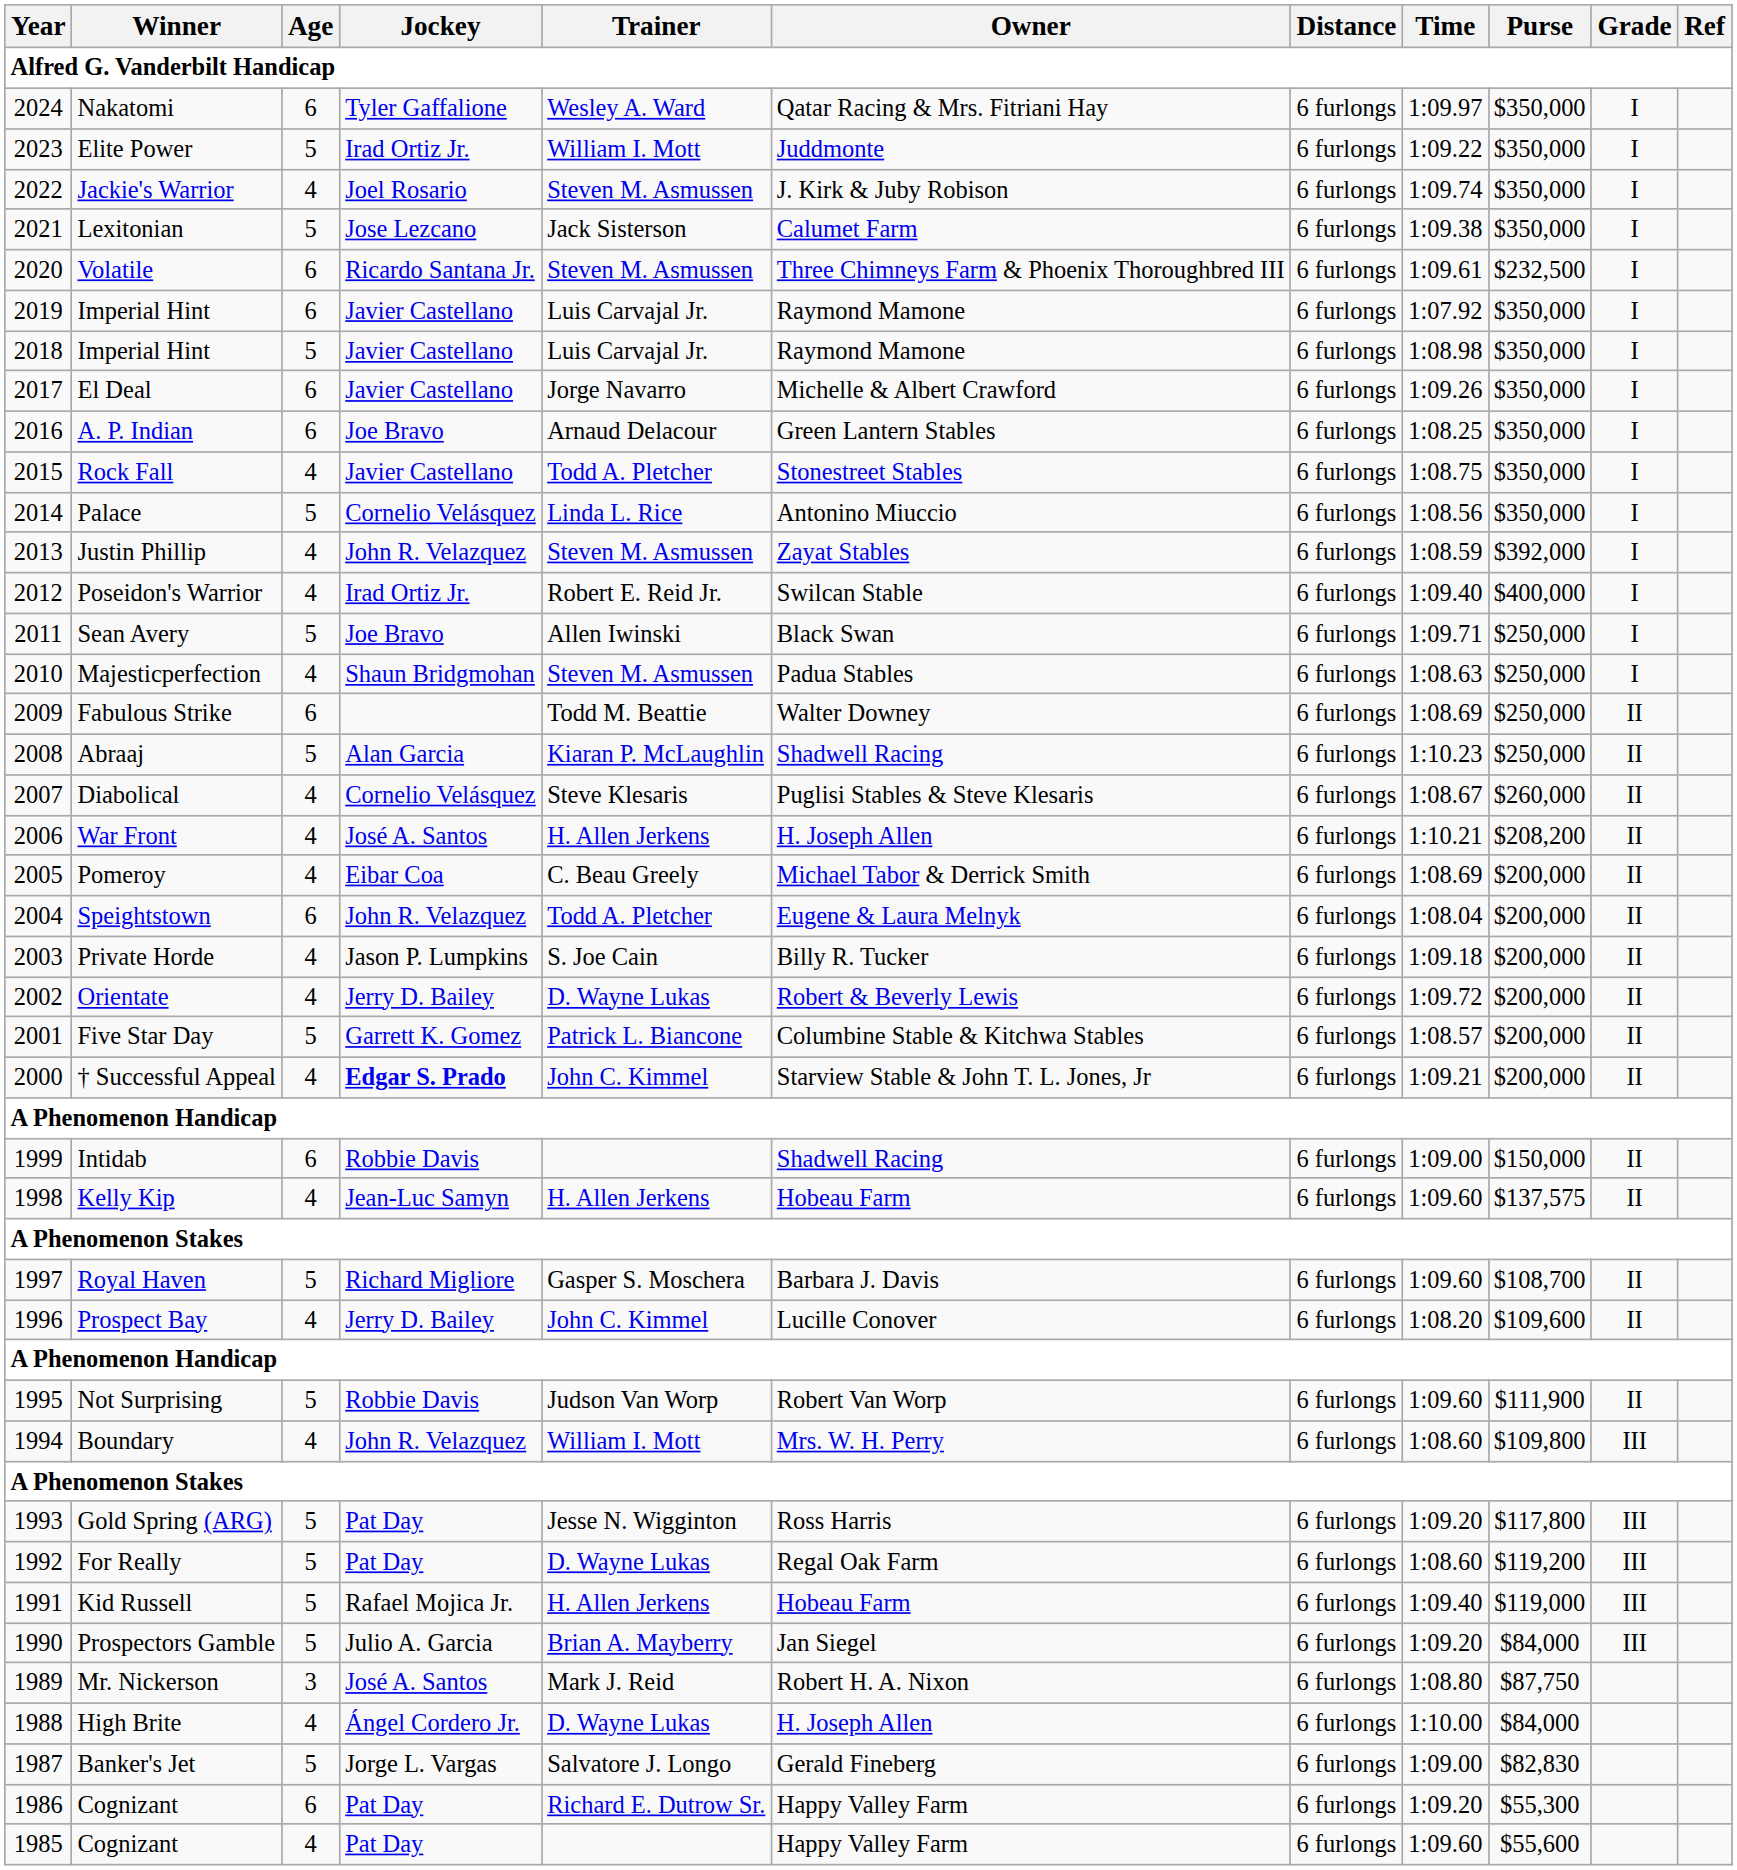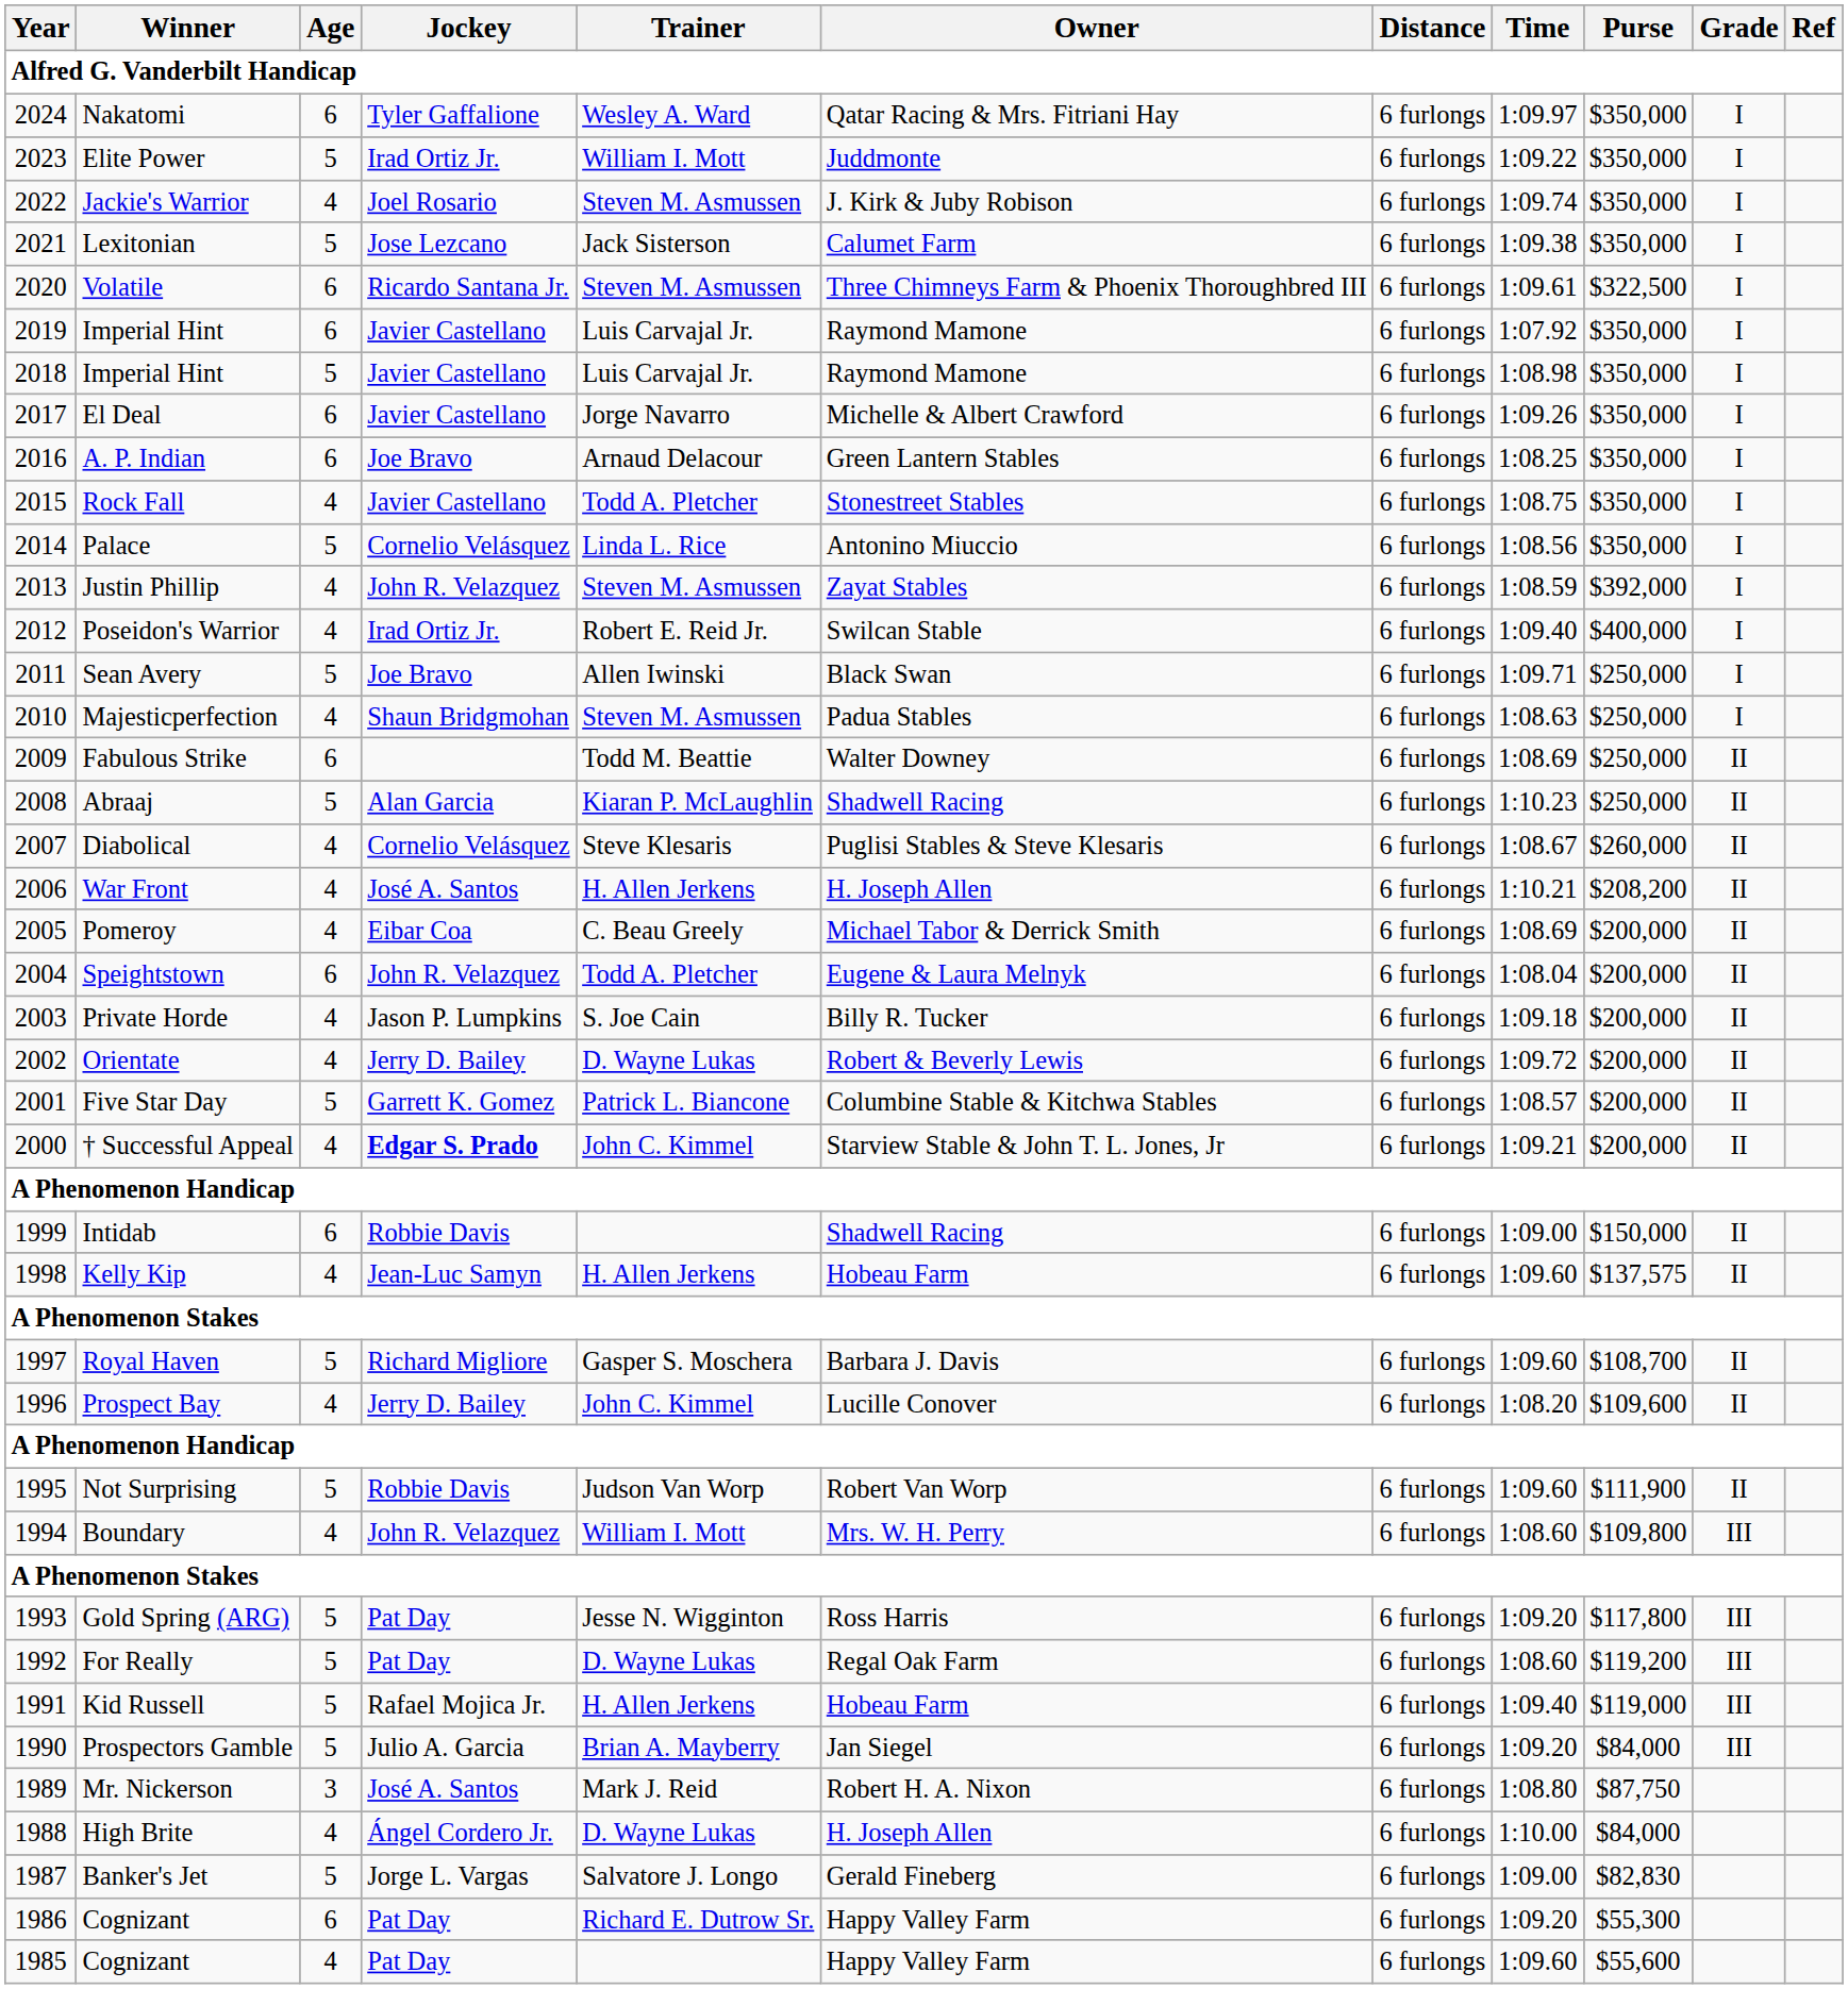Volatile | Purse: $232,500 -> $322,500
